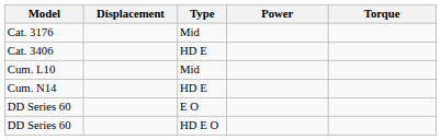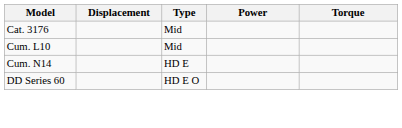- row: Cat. 3406 | HD E
- row: DD Series 60 | E O
